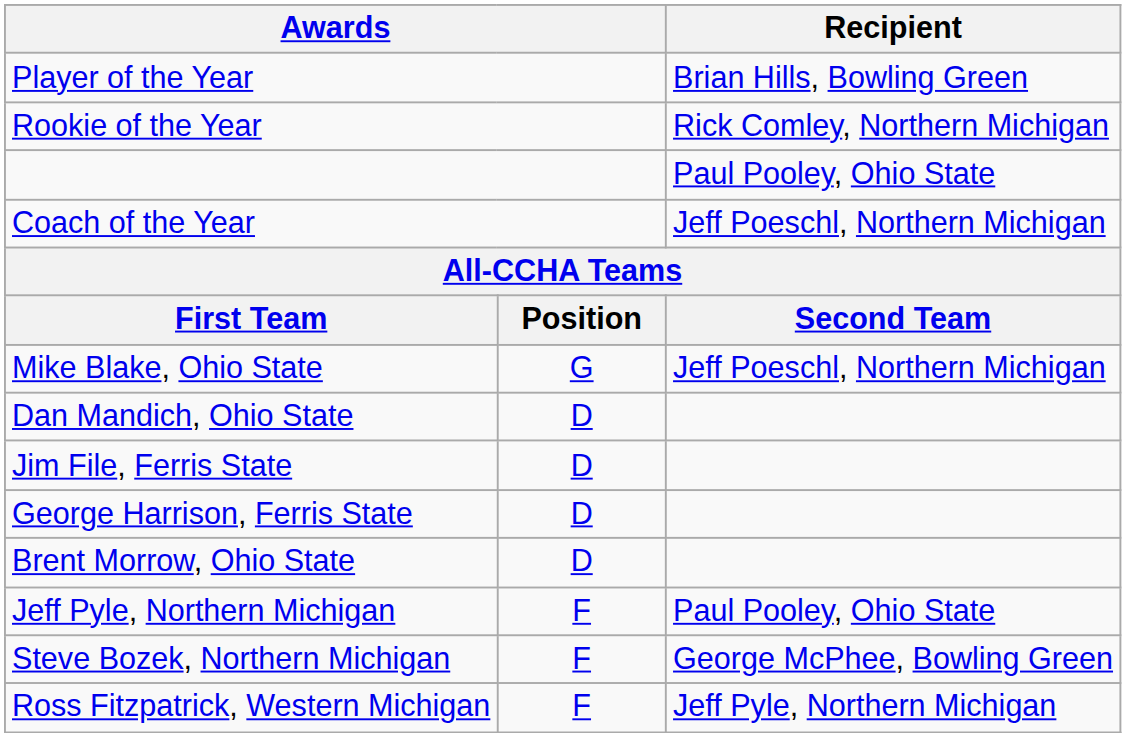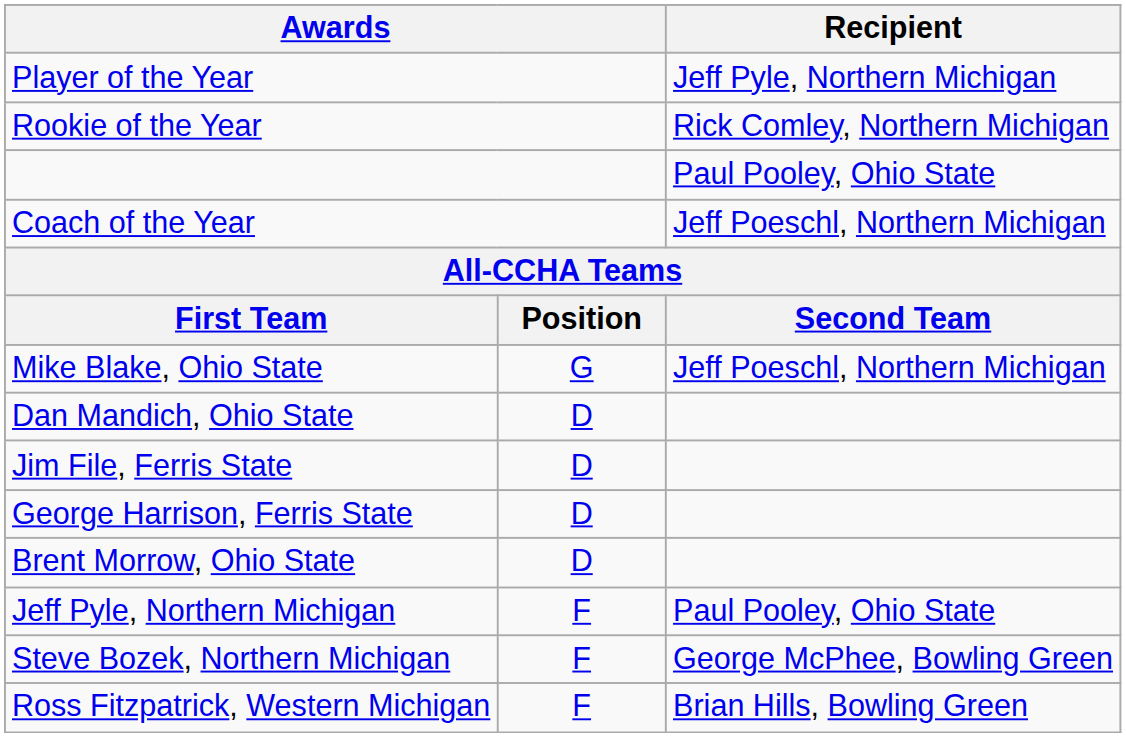Player of the Year | Recipient: Brian Hills, Bowling Green -> Jeff Pyle, Northern Michigan
Ross Fitzpatrick, Western Michigan | Recipient: Jeff Pyle, Northern Michigan -> Brian Hills, Bowling Green
